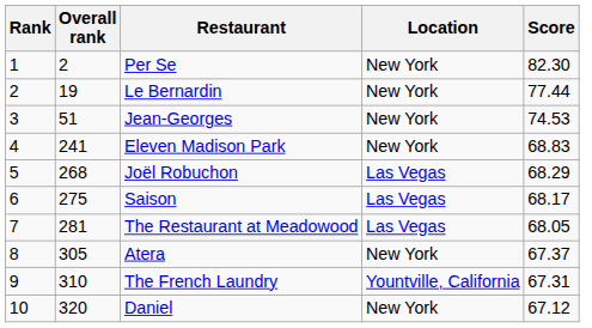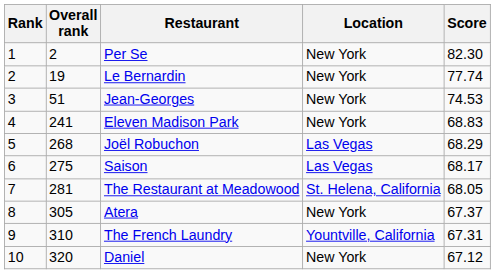Le Bernardin | Score: 77.44 -> 77.74
The Restaurant at Meadowood | Location: Las Vegas -> St. Helena, California
